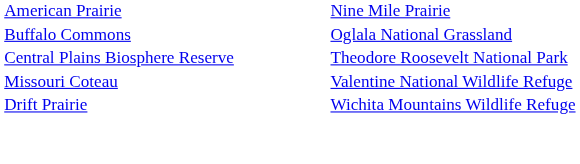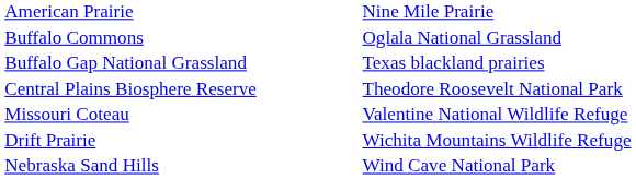+ row: Buffalo Gap National Grassland | Texas blackland prairies
+ row: Nebraska Sand Hills | Wind Cave National Park
